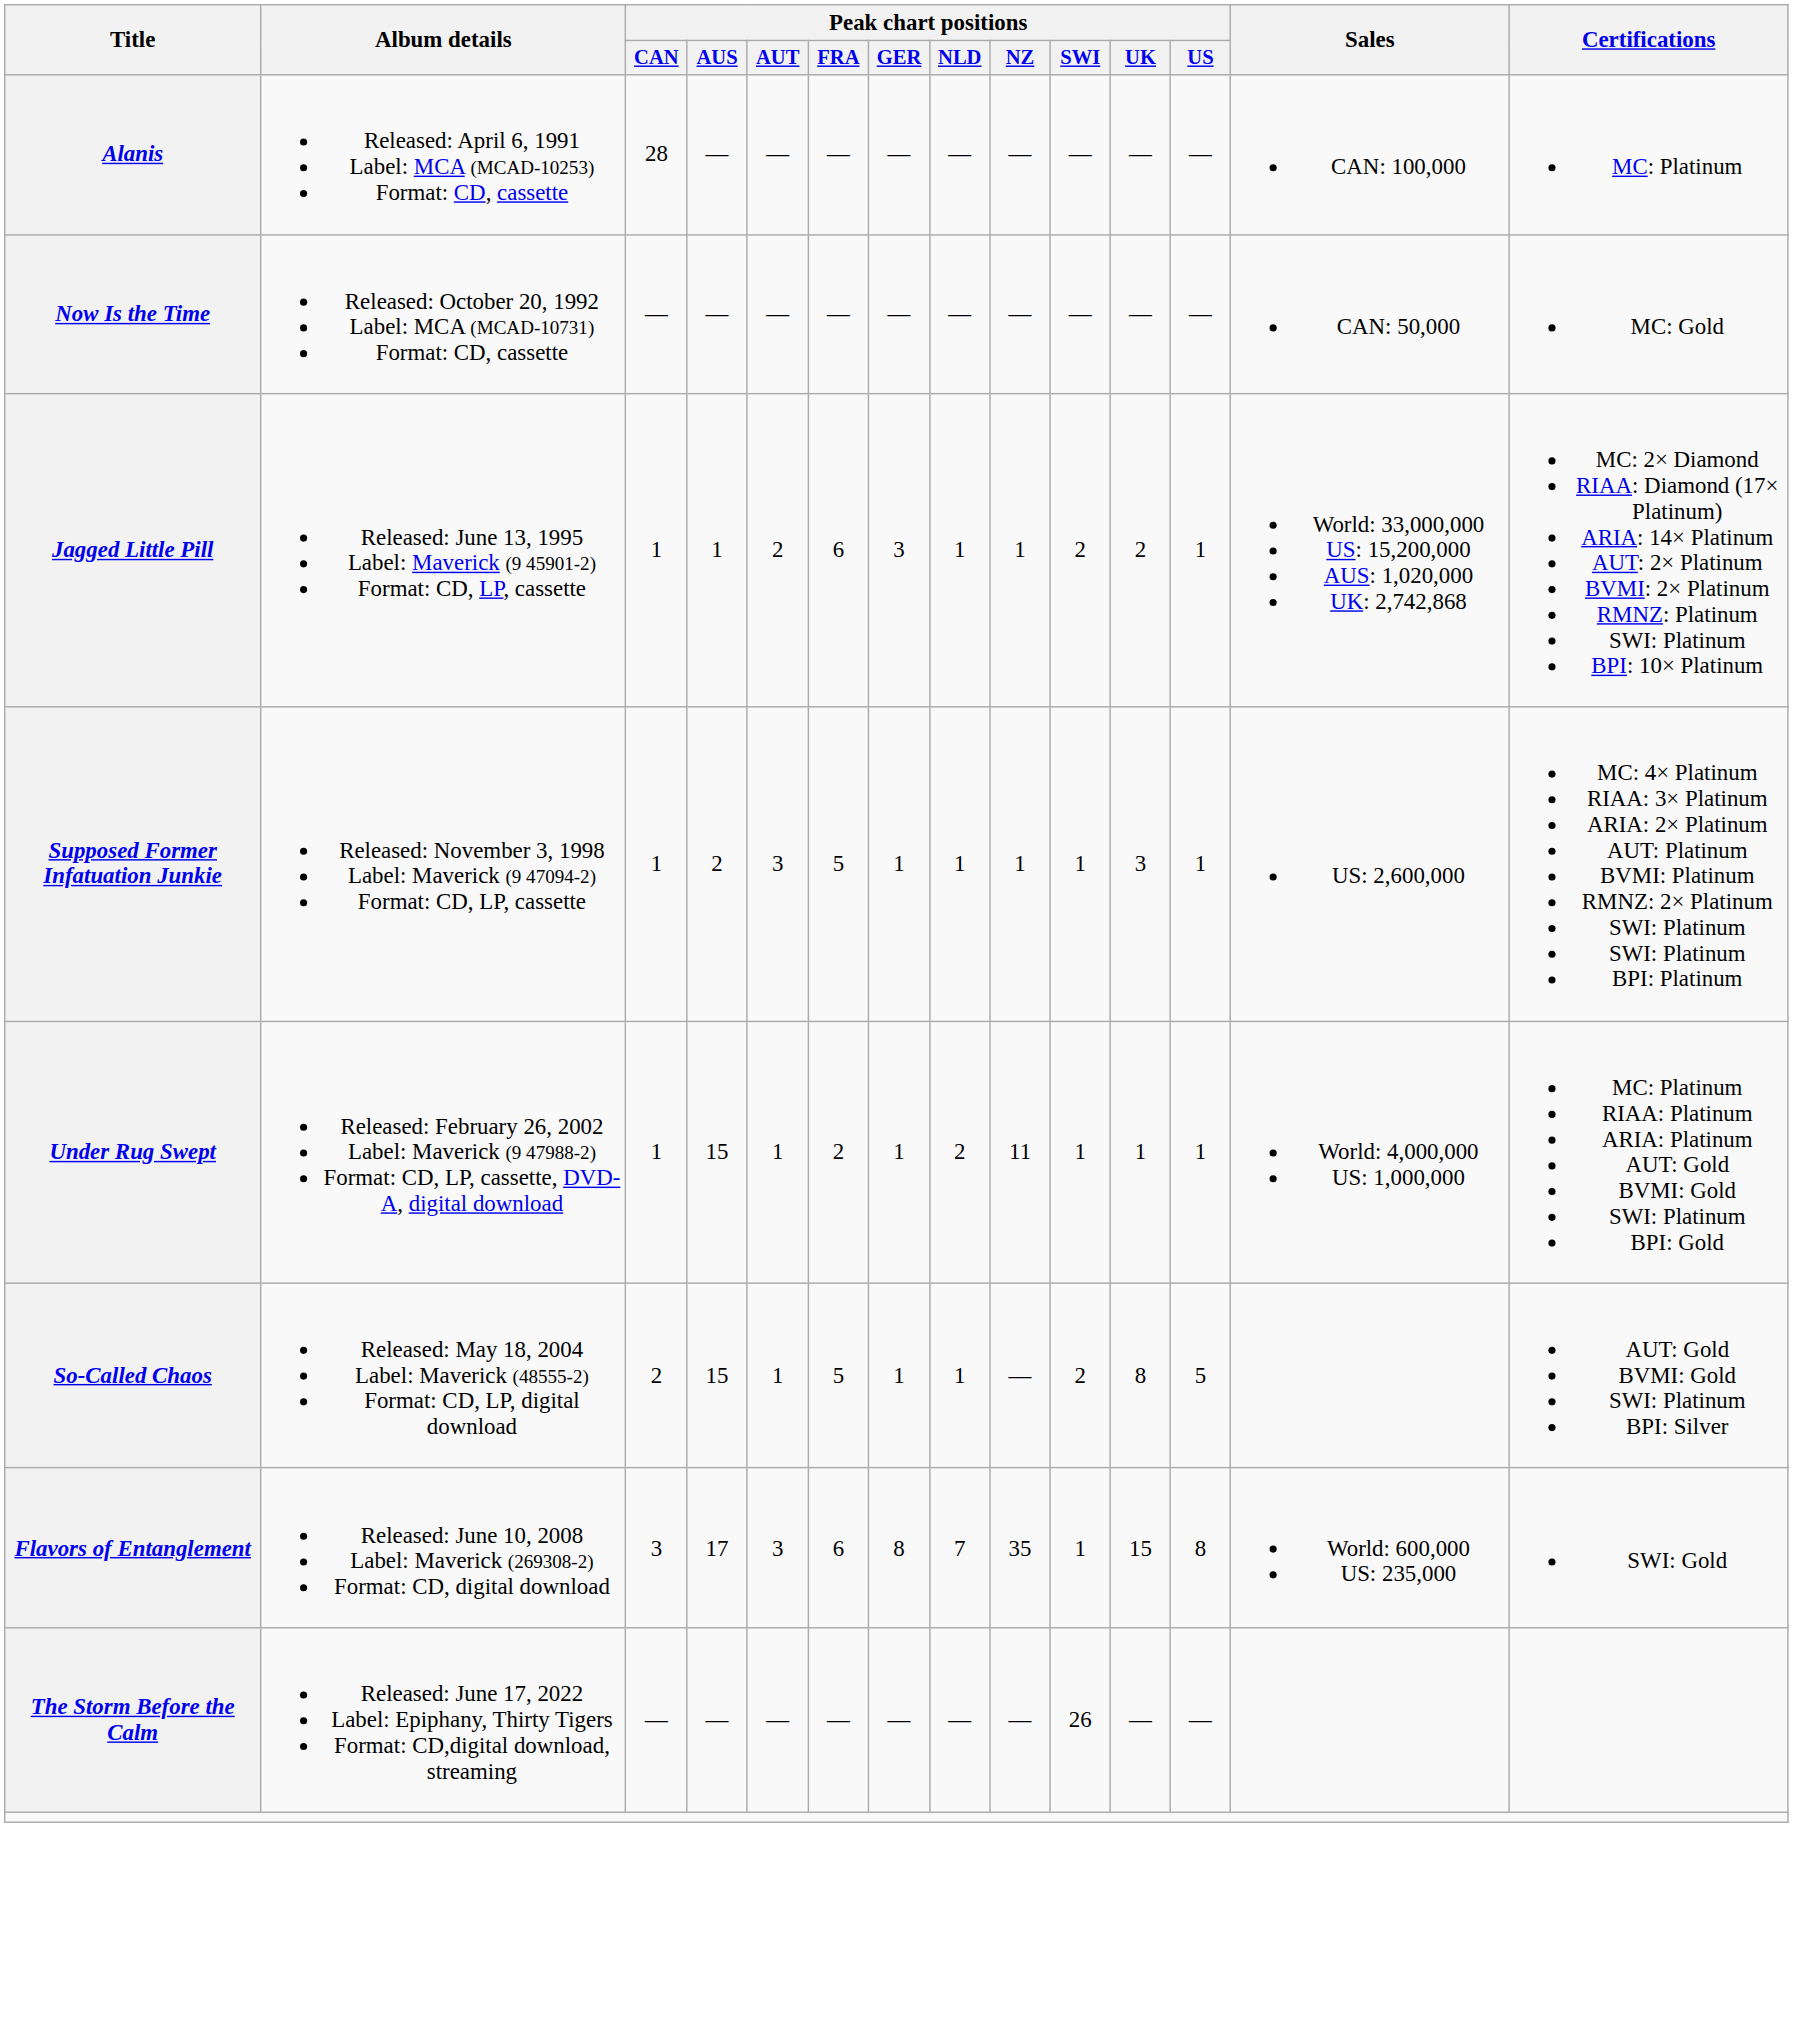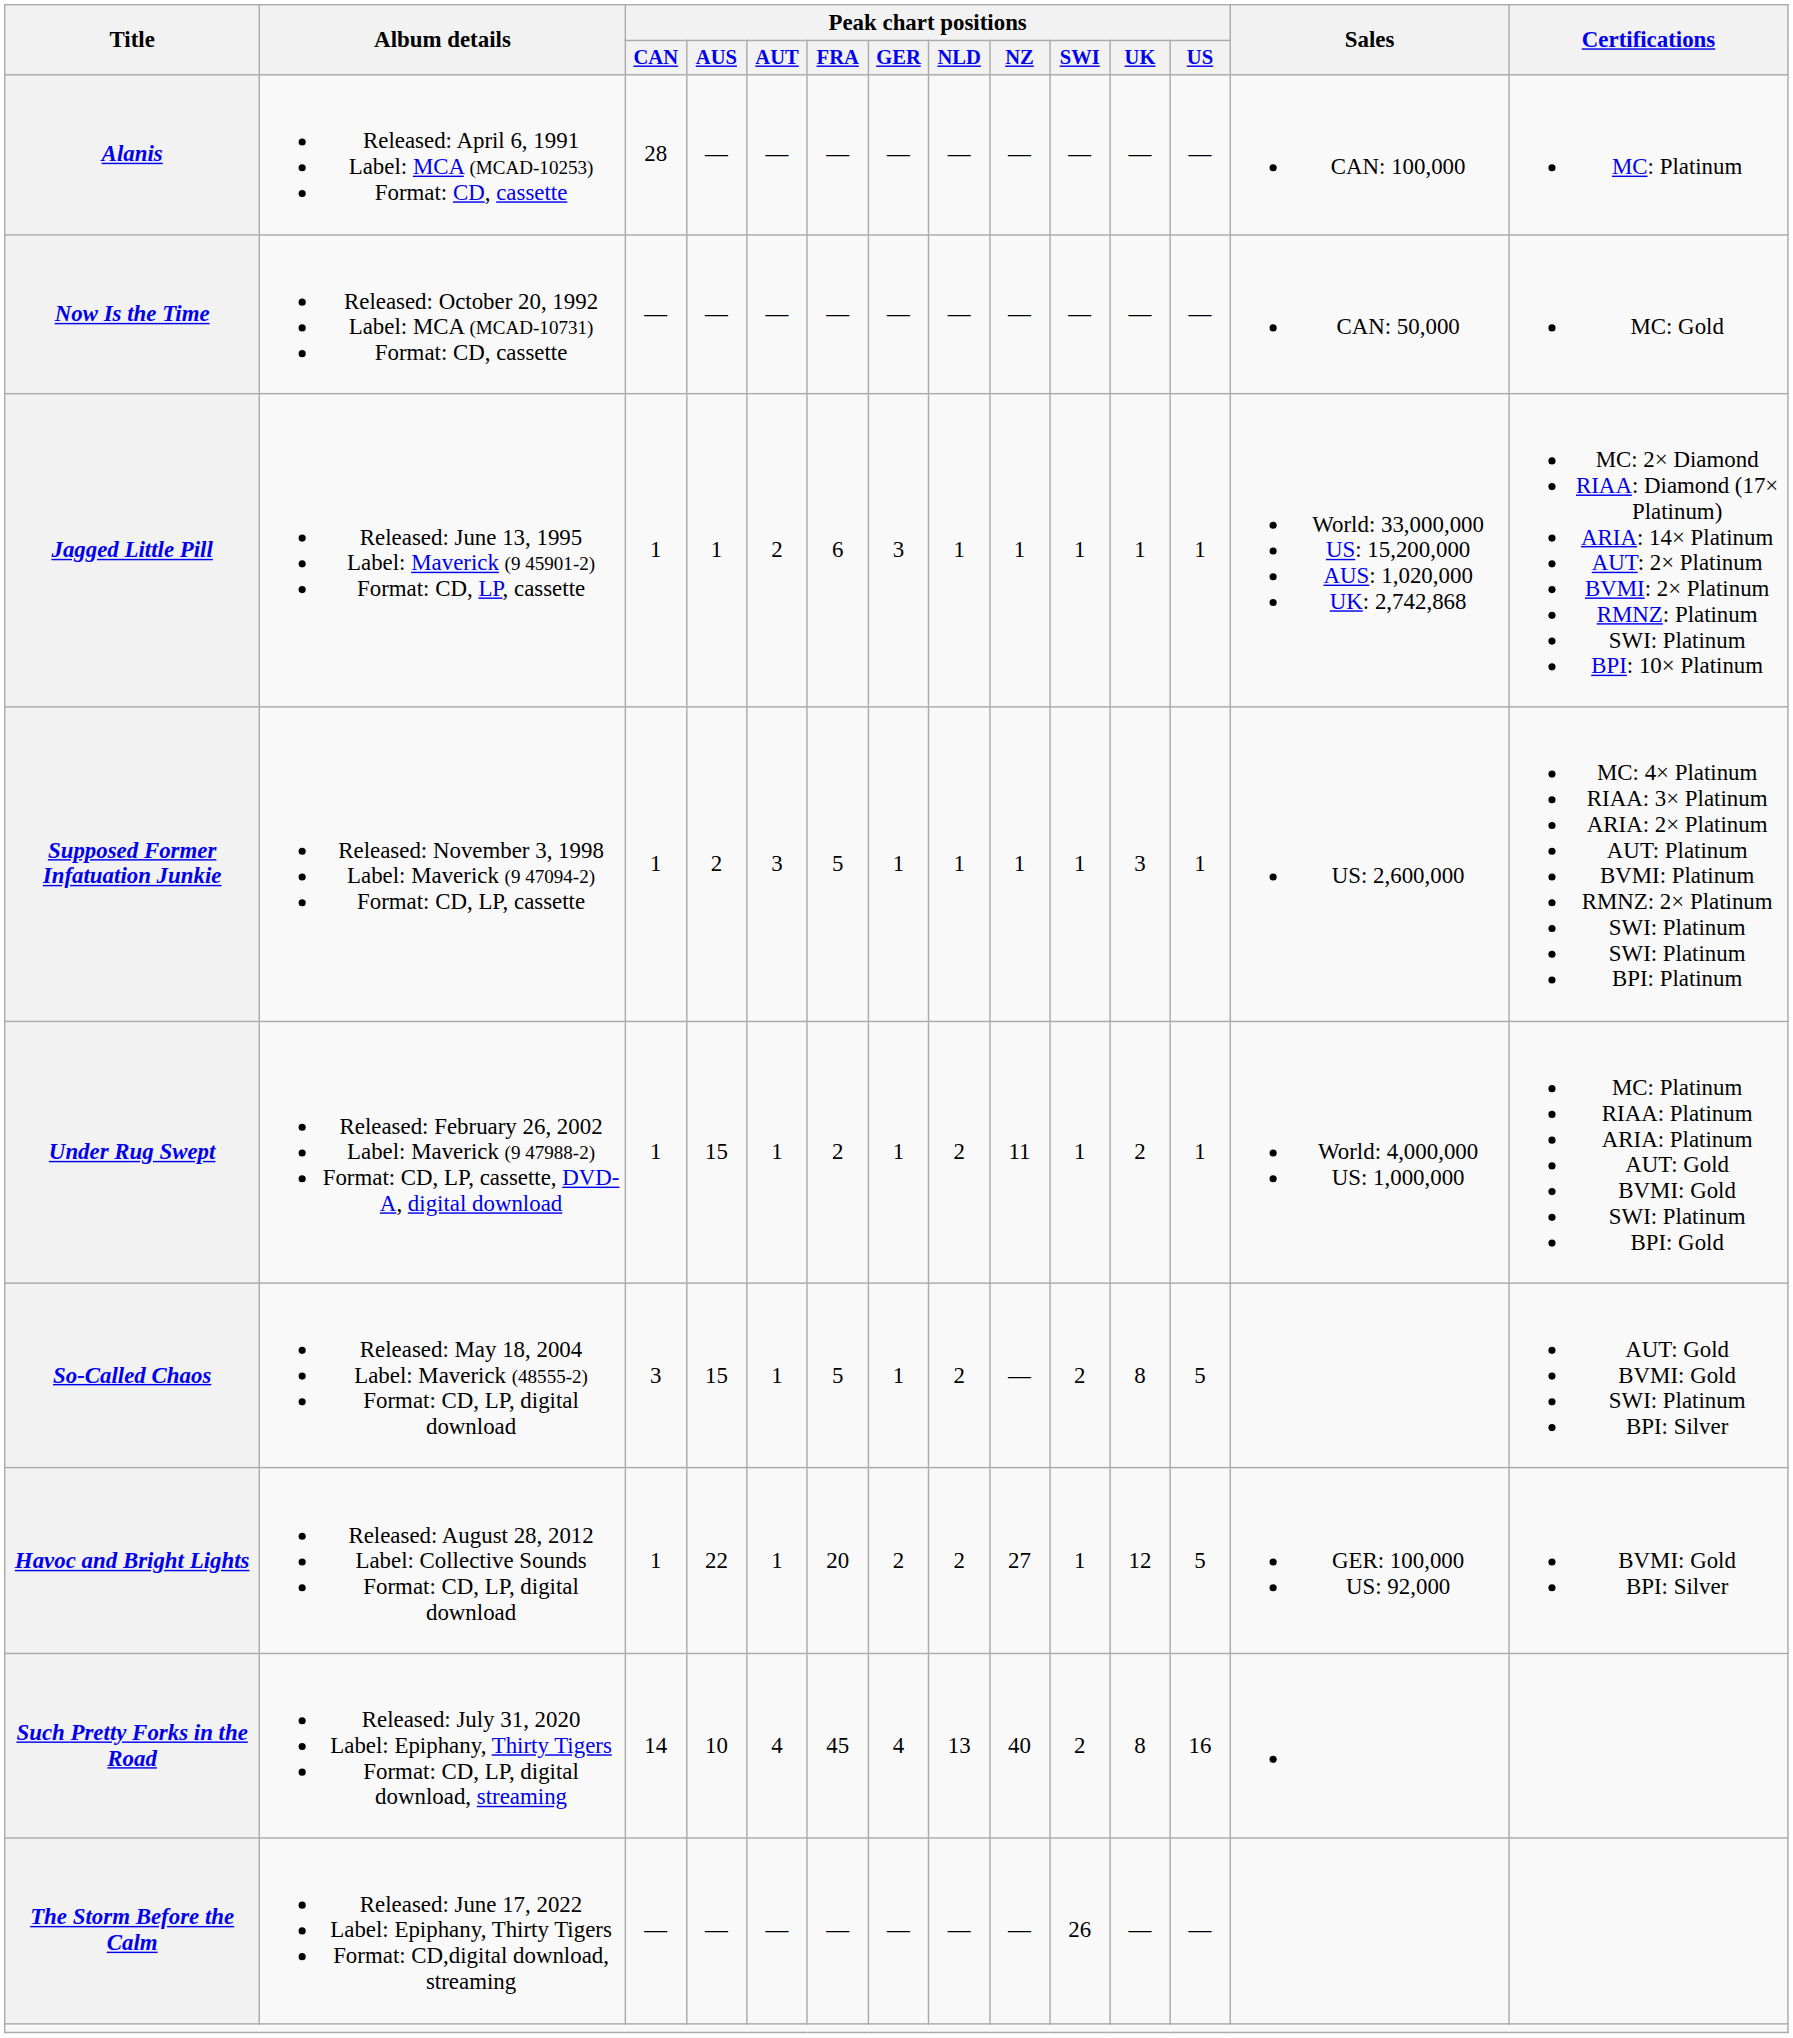Jagged Little Pill | Peak chart positions / SWI: 2 -> 1
Jagged Little Pill | Peak chart positions / UK: 2 -> 1
Under Rug Swept | Peak chart positions / UK: 1 -> 2
So-Called Chaos | Peak chart positions / CAN: 2 -> 3
So-Called Chaos | Peak chart positions / NLD: 1 -> 2
- row: Flavors of Entanglement | Released: June 10, 2008 Label: Maverick (269308-2) Format: CD, digital download | 3 | 17 | 3 | 6 | 8 | 7 | 35 | 1 | 15 | 8 | World: 600,000 US: 235,000 | SWI: Gold
+ row: Havoc and Bright Lights | Released: August 28, 2012 Label: Collective Sounds Format: CD, LP, digital download | 1 | 22 | 1 | 20 | 2 | 2 | 27 | 1 | 12 | 5 | GER: 100,000 US: 92,000 | BVMI: Gold BPI: Silver
+ row: Such Pretty Forks in the Road | Released: July 31, 2020 Label: Epiphany, Thirty Tigers Format: CD, LP, digital download, streaming | 14 | 10 | 4 | 45 | 4 | 13 | 40 | 2 | 8 | 16
